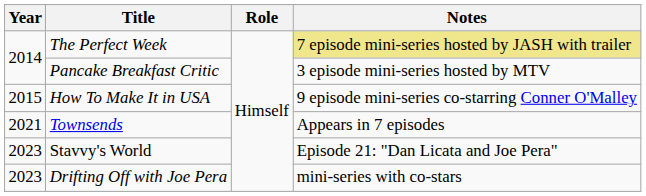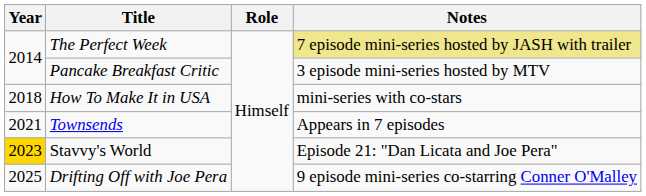How To Make It in USA | Year: 2015 -> 2018
How To Make It in USA | Notes: 9 episode mini-series co-starring Conner O'Malley -> mini-series with co-stars
Stavvy's World | Year: no background -> gold background
Drifting Off with Joe Pera | Year: 2023 -> 2025
Drifting Off with Joe Pera | Notes: mini-series with co-stars -> 9 episode mini-series co-starring Conner O'Malley
